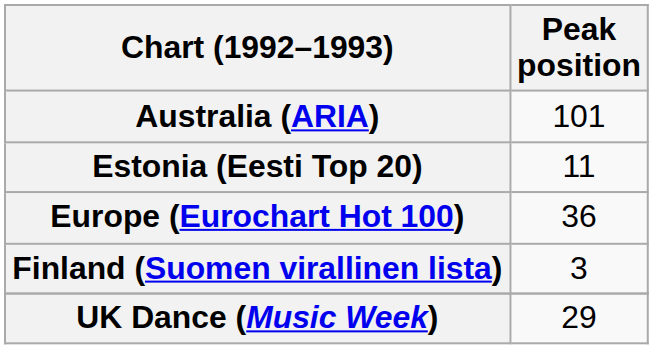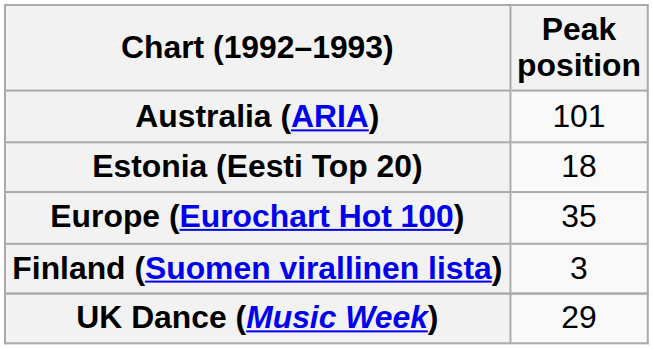Estonia (Eesti Top 20) | Peak position: 11 -> 18
Europe (Eurochart Hot 100) | Peak position: 36 -> 35
